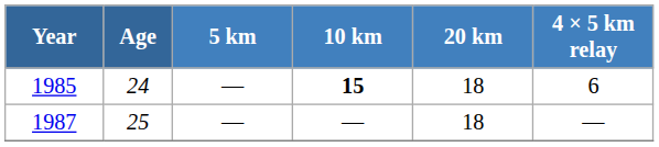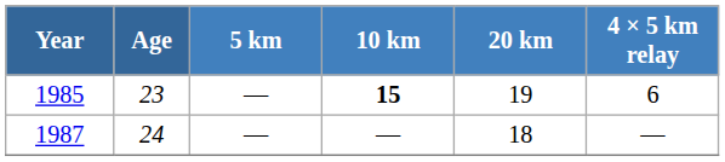1985 | Age: 24 -> 23
1985 | 20 km: 18 -> 19
1987 | Age: 25 -> 24
